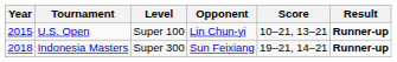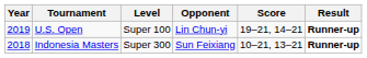U.S. Open | Year: 2015 -> 2019
U.S. Open | Score: 10–21, 13–21 -> 19–21, 14–21
Indonesia Masters | Score: 19–21, 14–21 -> 10–21, 13–21
